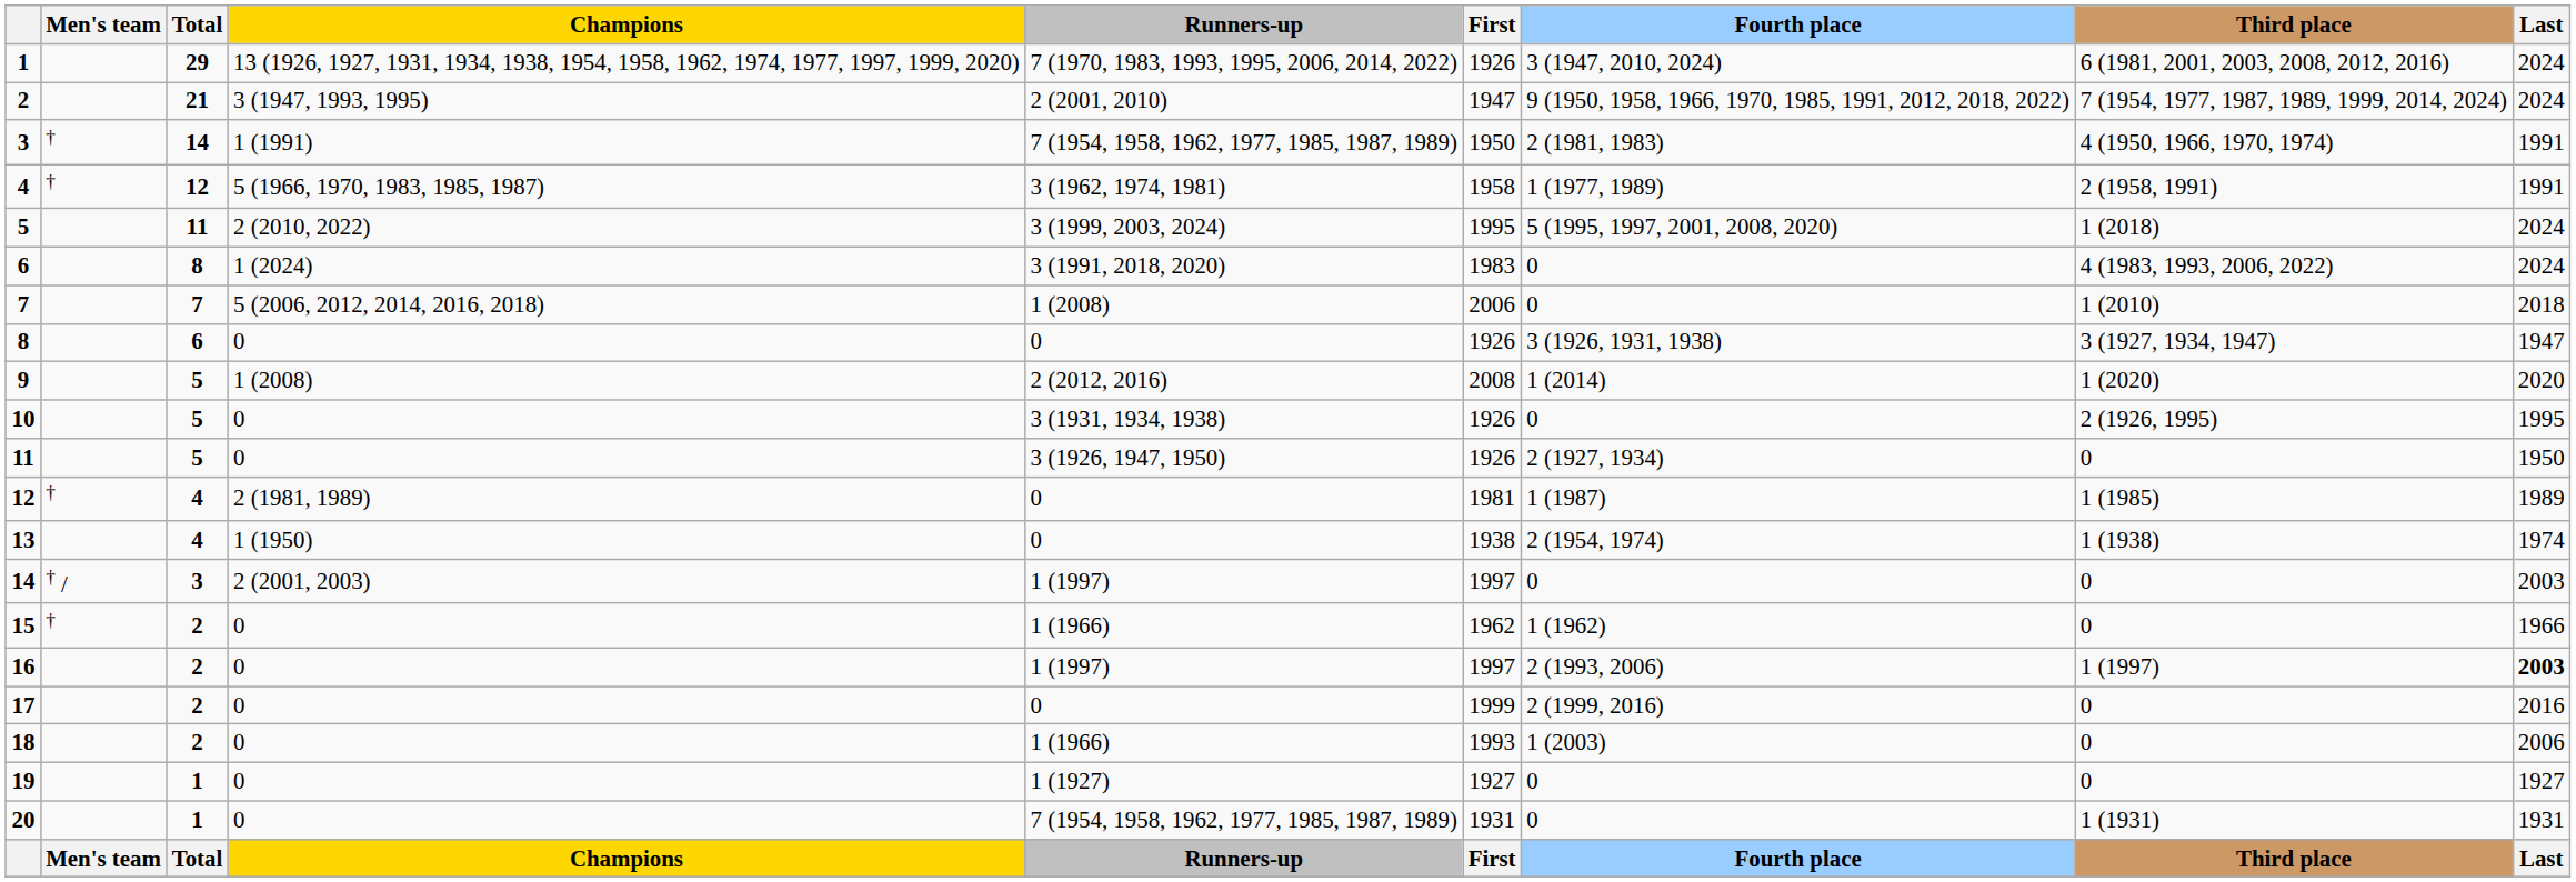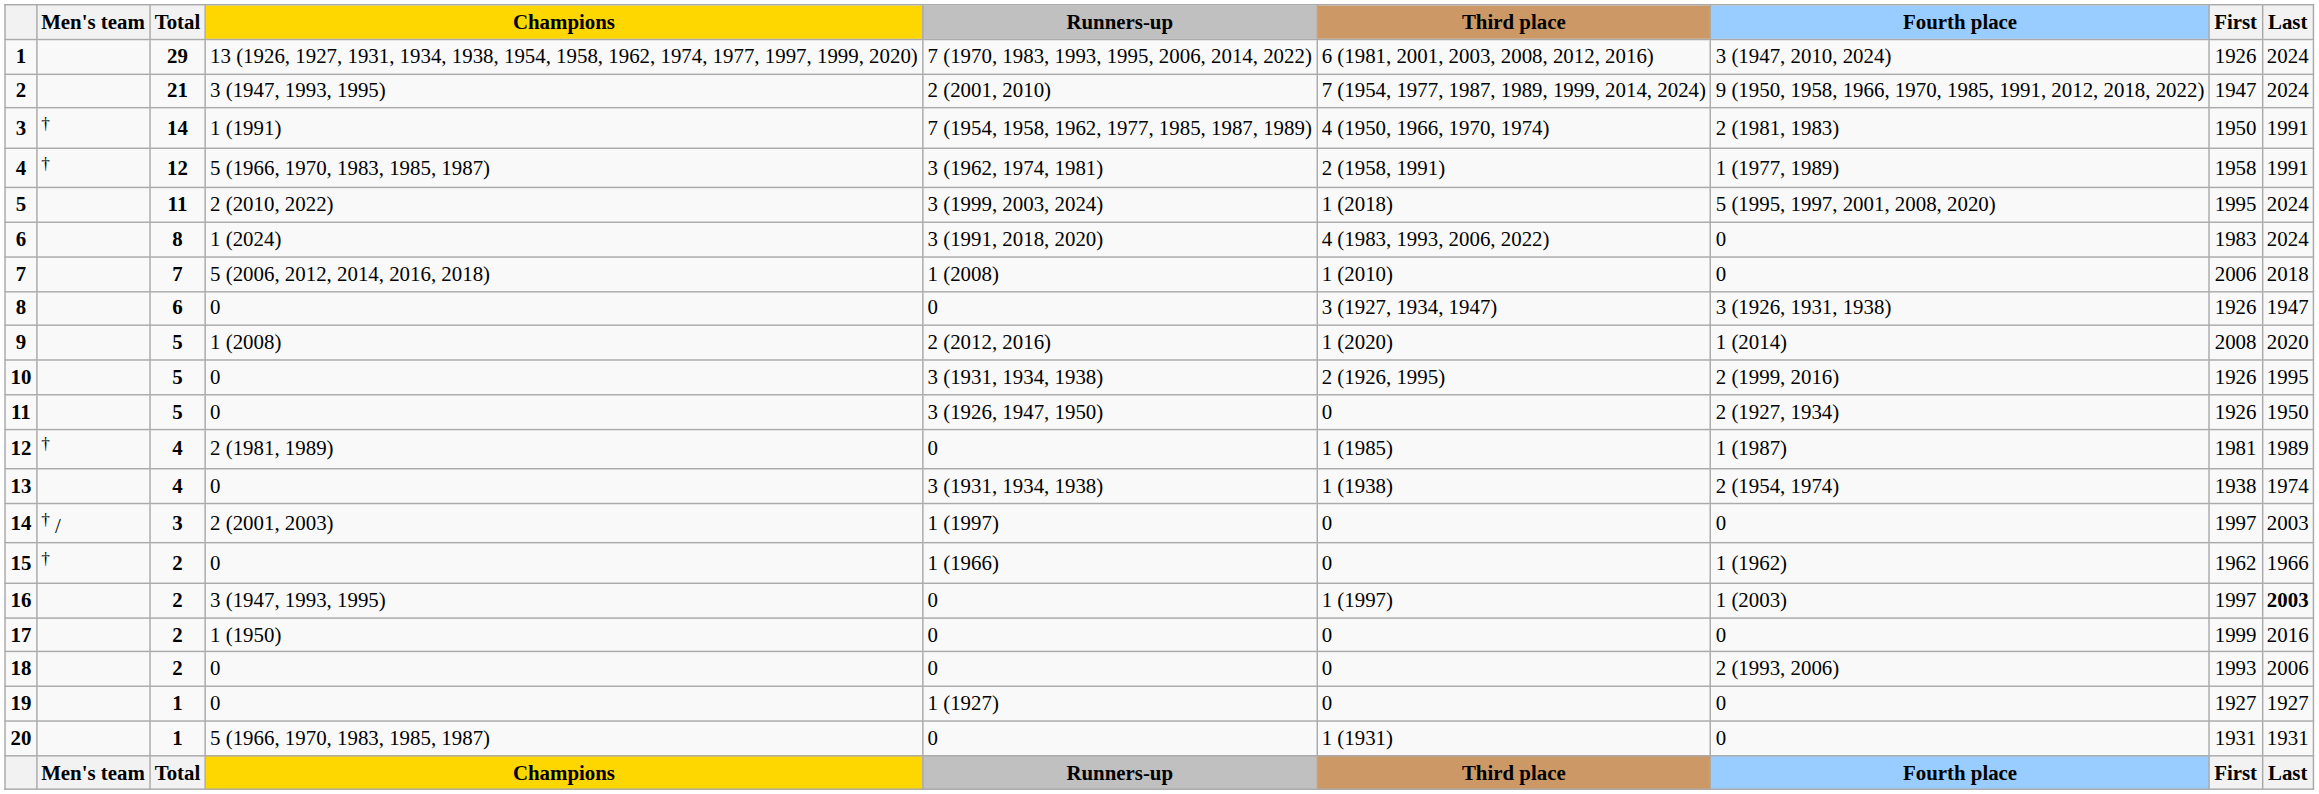columns swapped: Third place <-> First
10 | Fourth place: 0 -> 2 (1999, 2016)
13 | Champions: 1 (1950) -> 0
13 | Runners-up: 0 -> 3 (1931, 1934, 1938)
16 | Champions: 0 -> 3 (1947, 1993, 1995)
16 | Runners-up: 1 (1997) -> 0
16 | Fourth place: 2 (1993, 2006) -> 1 (2003)
17 | Champions: 0 -> 1 (1950)
17 | Fourth place: 2 (1999, 2016) -> 0
18 | Runners-up: 1 (1966) -> 0
18 | Fourth place: 1 (2003) -> 2 (1993, 2006)
20 | Champions: 0 -> 5 (1966, 1970, 1983, 1985, 1987)
20 | Runners-up: 7 (1954, 1958, 1962, 1977, 1985, 1987, 1989) -> 0
